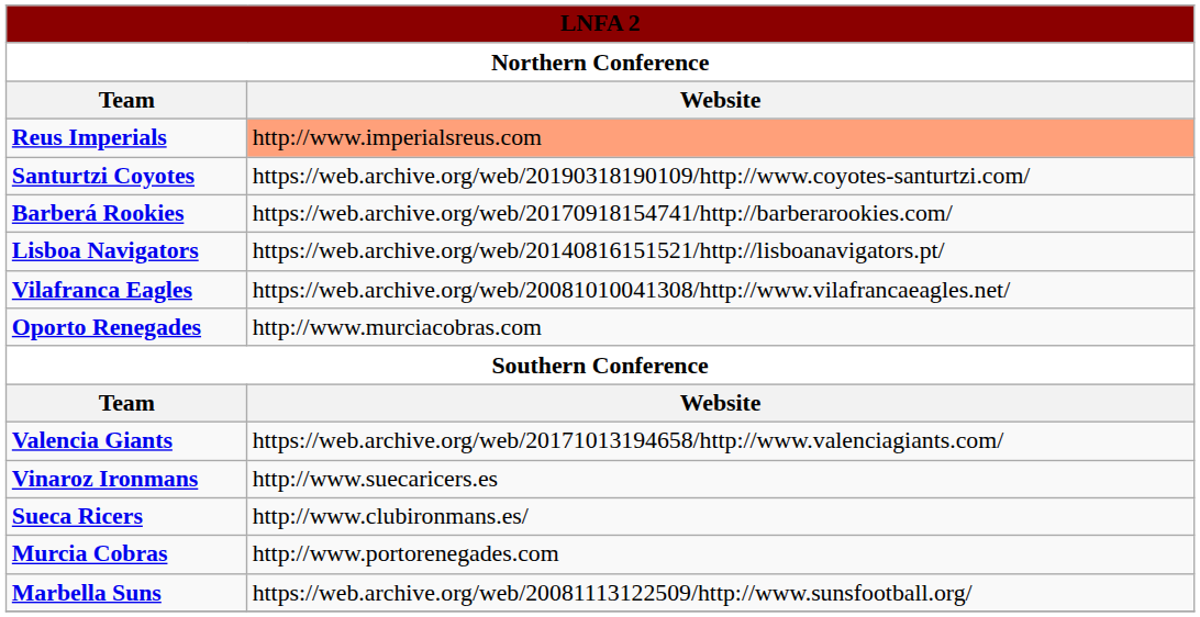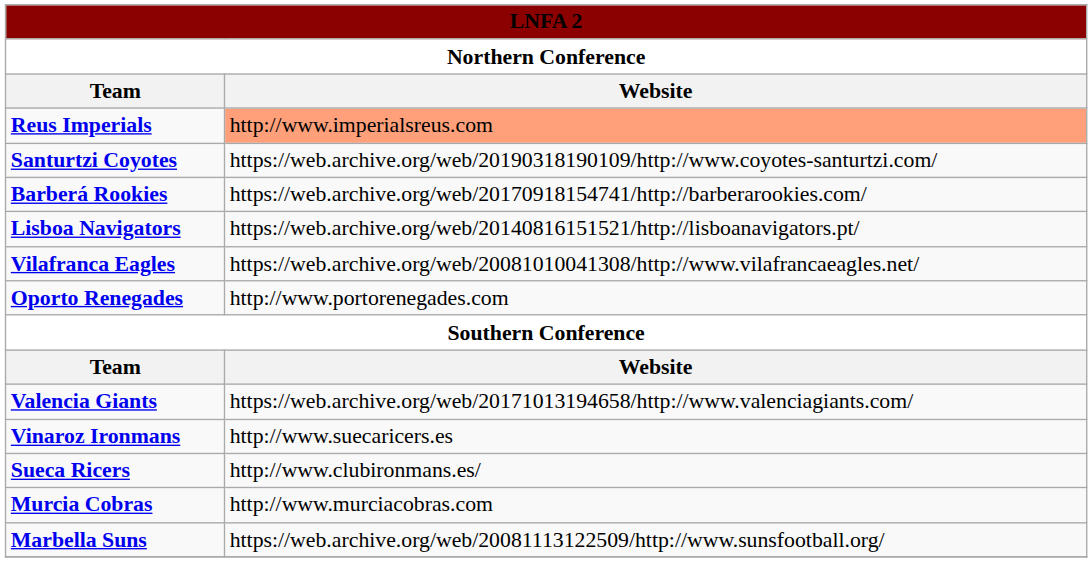Oporto Renegades | column 2: http://www.murciacobras.com -> http://www.portorenegades.com
Murcia Cobras | column 2: http://www.portorenegades.com -> http://www.murciacobras.com
